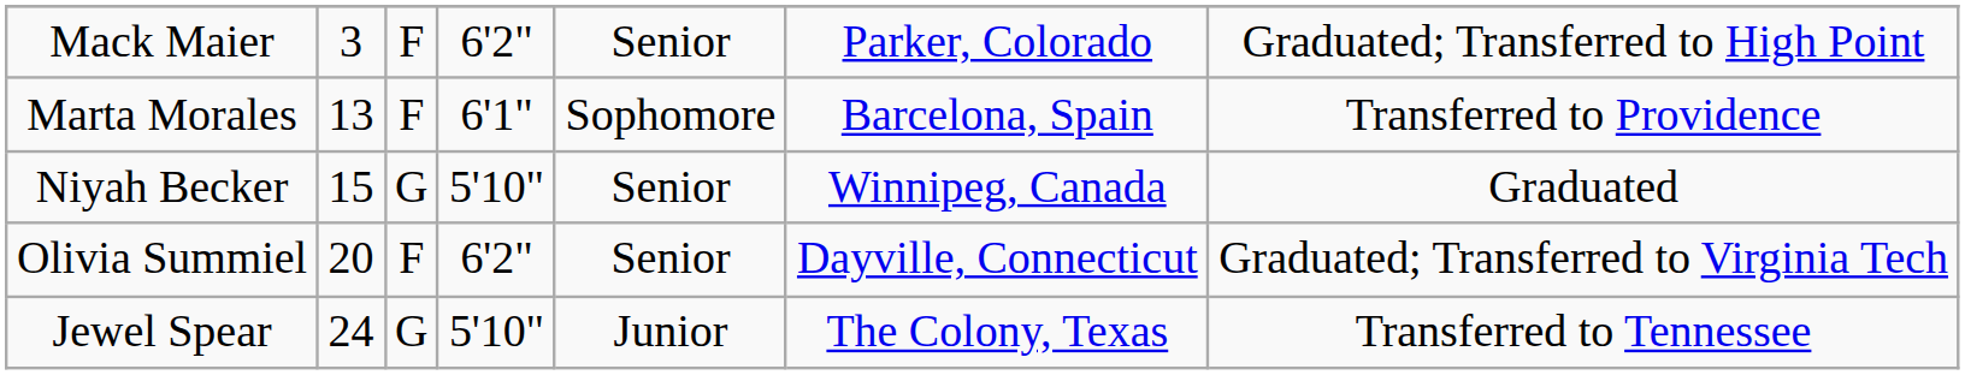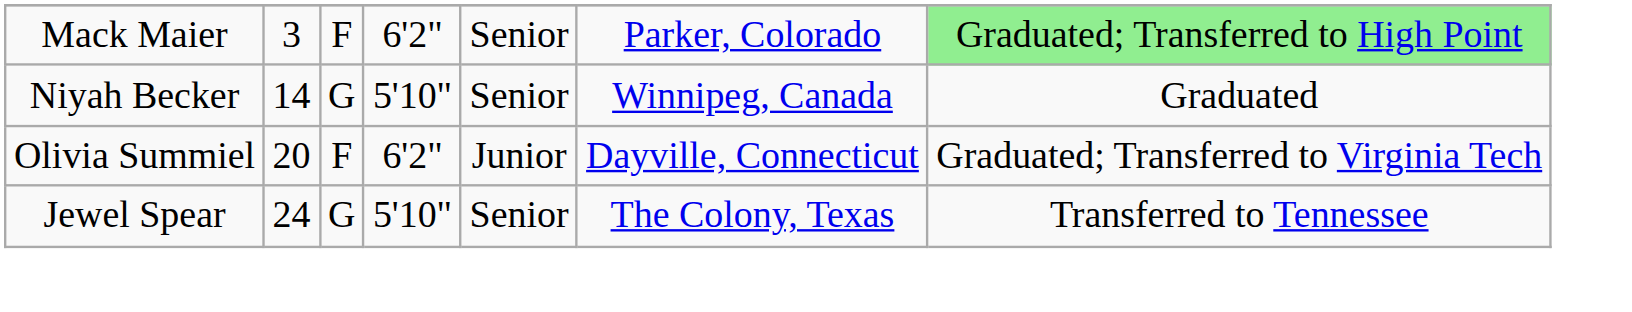Mack Maier | column 7: no background -> lightgreen background
- row: Marta Morales | 13 | F | 6'1" | Sophomore | Barcelona, Spain | Transferred to Providence
Niyah Becker | column 2: 15 -> 14
Olivia Summiel | column 5: Senior -> Junior
Jewel Spear | column 5: Junior -> Senior
